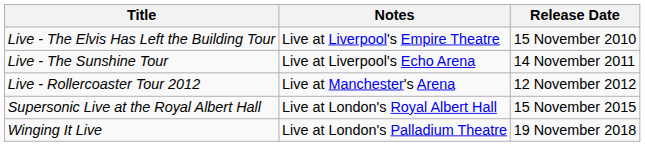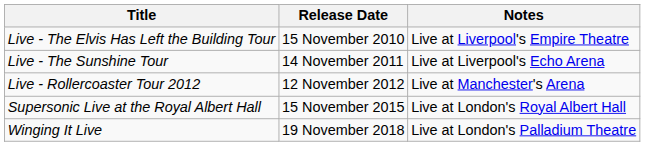columns swapped: Release Date <-> Notes
